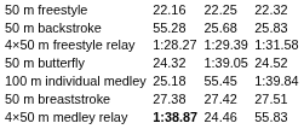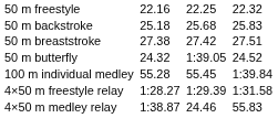50 m backstroke | column 3: 55.28 -> 25.18
rows swapped: 50 m breaststroke <-> 4×50 m freestyle relay
100 m individual medley | column 3: 25.18 -> 55.28
4×50 m medley relay | column 3: bold -> normal
